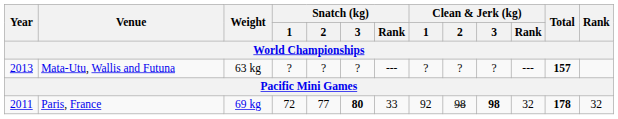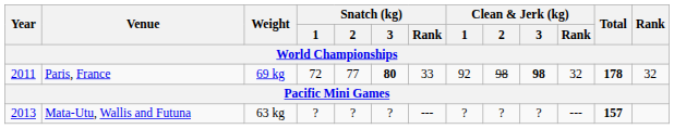rows swapped: Paris, France <-> Mata-Utu, Wallis and Futuna
